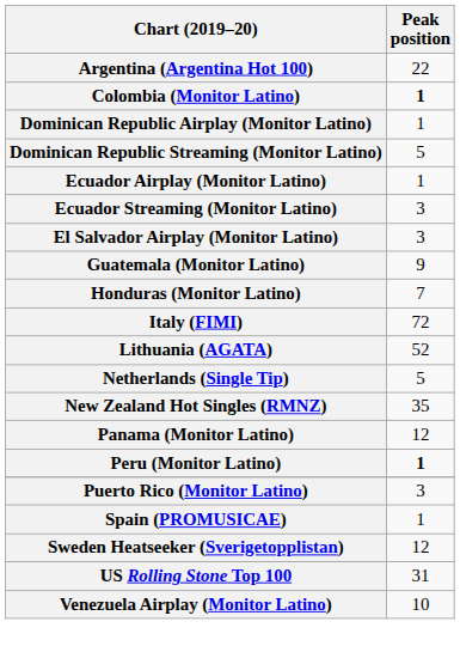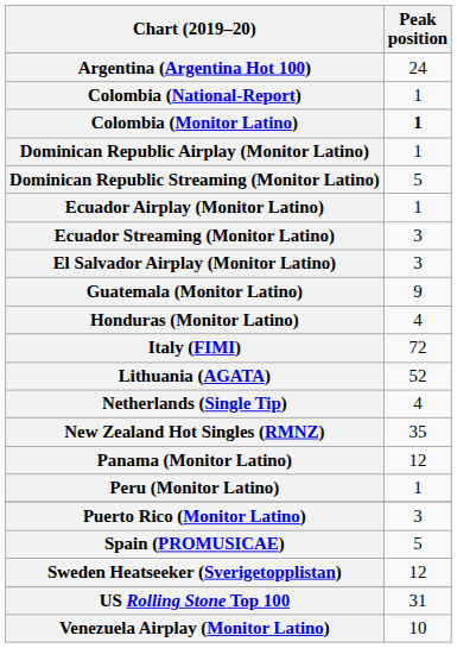Argentina (Argentina Hot 100) | Peak position: 22 -> 24
+ row: Colombia (National-Report) | 1
Honduras (Monitor Latino) | Peak position: 7 -> 4
Netherlands (Single Tip) | Peak position: 5 -> 4
Peru (Monitor Latino) | Peak position: bold -> normal
Spain (PROMUSICAE) | Peak position: 1 -> 5
